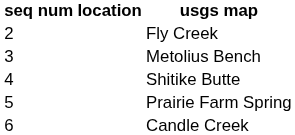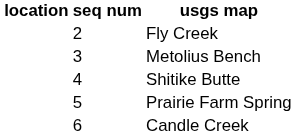columns swapped: seq num <-> location
